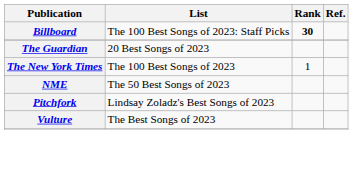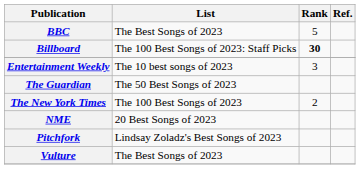+ row: BBC | The Best Songs of 2023 | 5
+ row: Entertainment Weekly | The 10 best songs of 2023 | 3
The Guardian | List: 20 Best Songs of 2023 -> The 50 Best Songs of 2023
The New York Times | Rank: 1 -> 2
NME | List: The 50 Best Songs of 2023 -> 20 Best Songs of 2023
